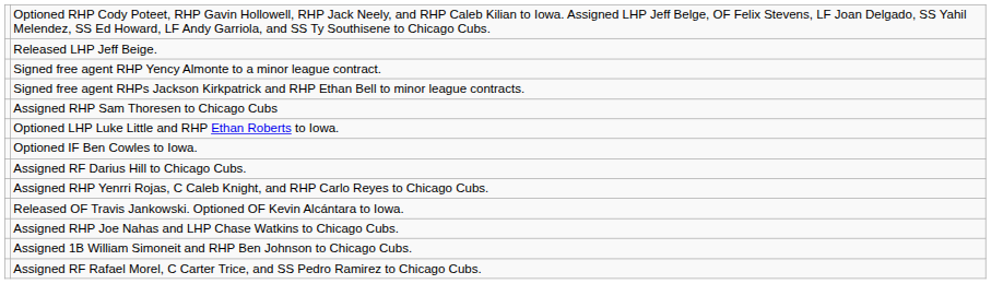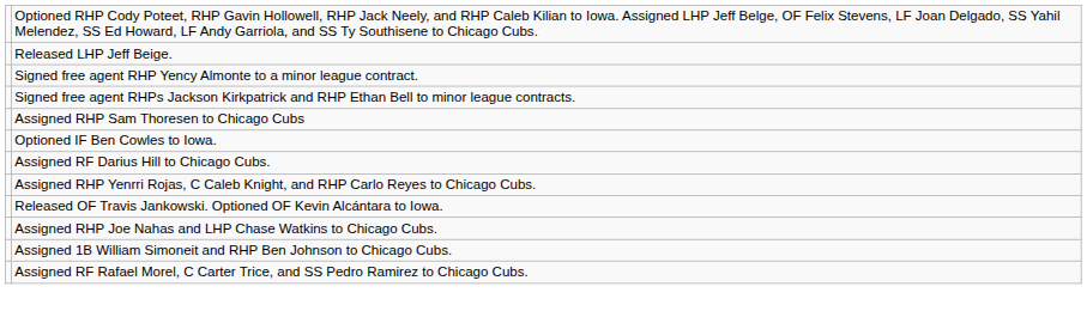- row: Optioned LHP Luke Little and RHP Ethan Roberts to Iowa.
